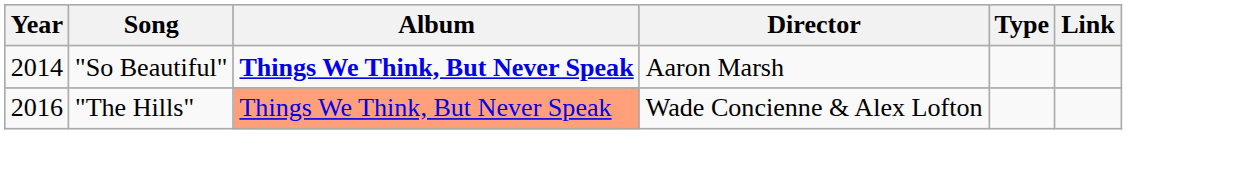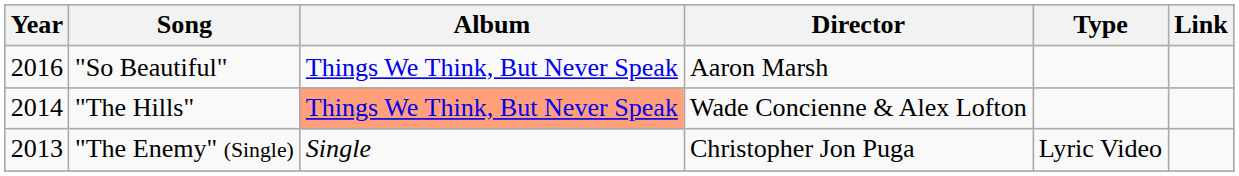"So Beautiful" | Year: 2014 -> 2016
"So Beautiful" | Album: bold -> normal
"The Hills" | Year: 2016 -> 2014
+ row: 2013 | "The Enemy" (Single) | Single | Christopher Jon Puga | Lyric Video
